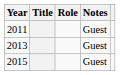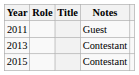columns swapped: Title <-> Role
2013 | Notes: Guest -> Contestant
2015 | Notes: Guest -> Contestant
